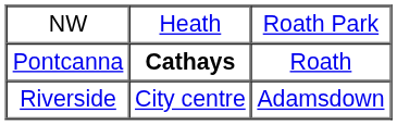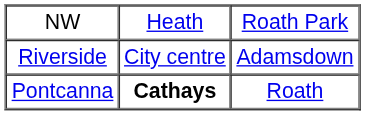rows swapped: Pontcanna <-> Riverside
